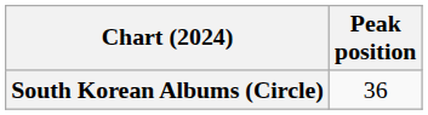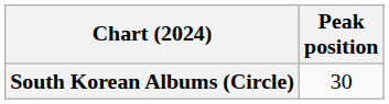South Korean Albums (Circle) | Peak position: 36 -> 30
